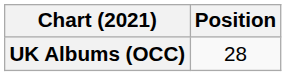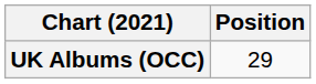UK Albums (OCC) | Position: 28 -> 29
